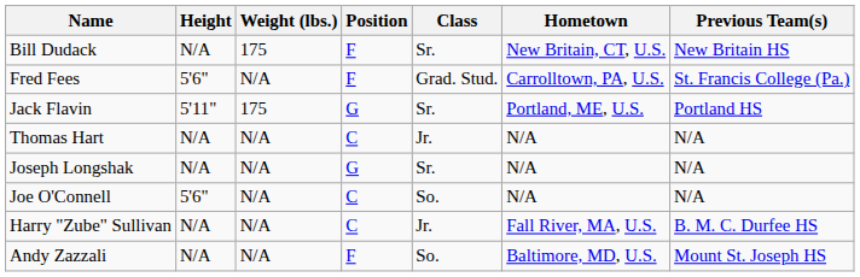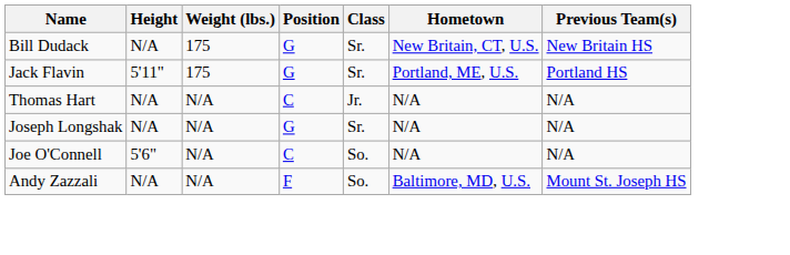Bill Dudack | Position: F -> G
- row: Fred Fees | 5'6" | N/A | F | Grad. Stud. | Carrolltown, PA, U.S. | St. Francis College (Pa.)
- row: Harry "Zube" Sullivan | N/A | N/A | C | Jr. | Fall River, MA, U.S. | B. M. C. Durfee HS
